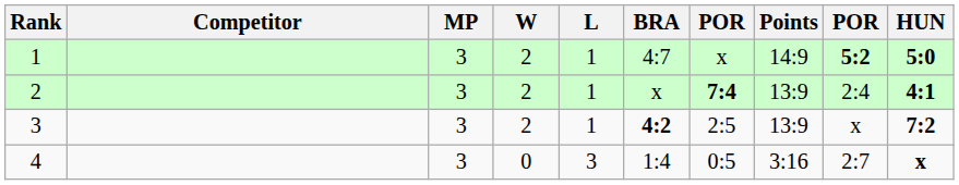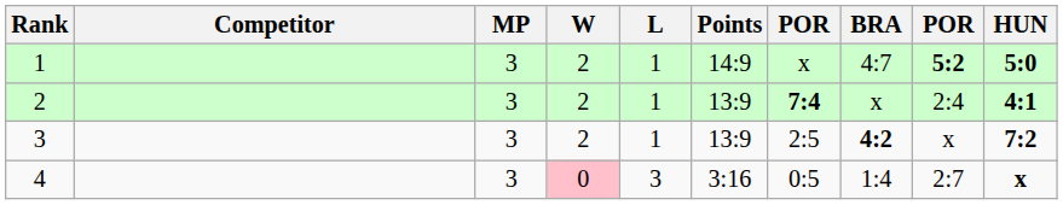columns swapped: Points <-> BRA
4 | W: no background -> pink background
